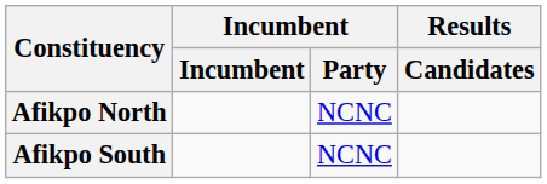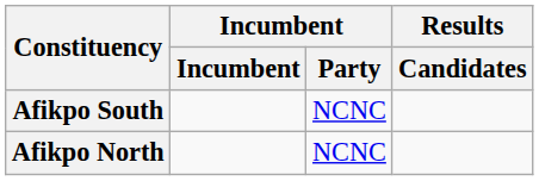rows swapped: Afikpo North <-> Afikpo South
